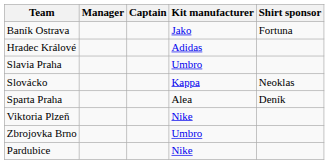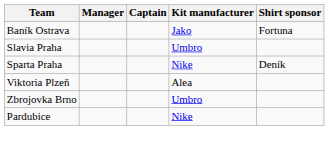- row: Hradec Králové | Adidas
- row: Slovácko | Kappa | Neoklas
Sparta Praha | Kit manufacturer: Alea -> Nike
Viktoria Plzeň | Kit manufacturer: Nike -> Alea
